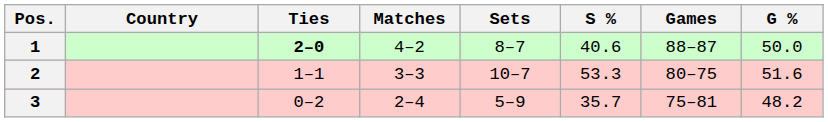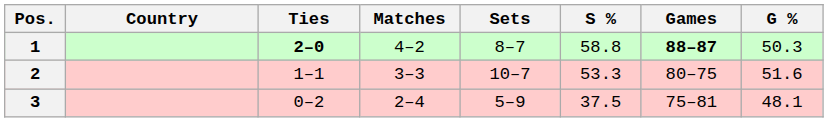1 | S %: 40.6 -> 58.8
1 | Games: normal -> bold
1 | G %: 50.0 -> 50.3
3 | S %: 35.7 -> 37.5
3 | G %: 48.2 -> 48.1
